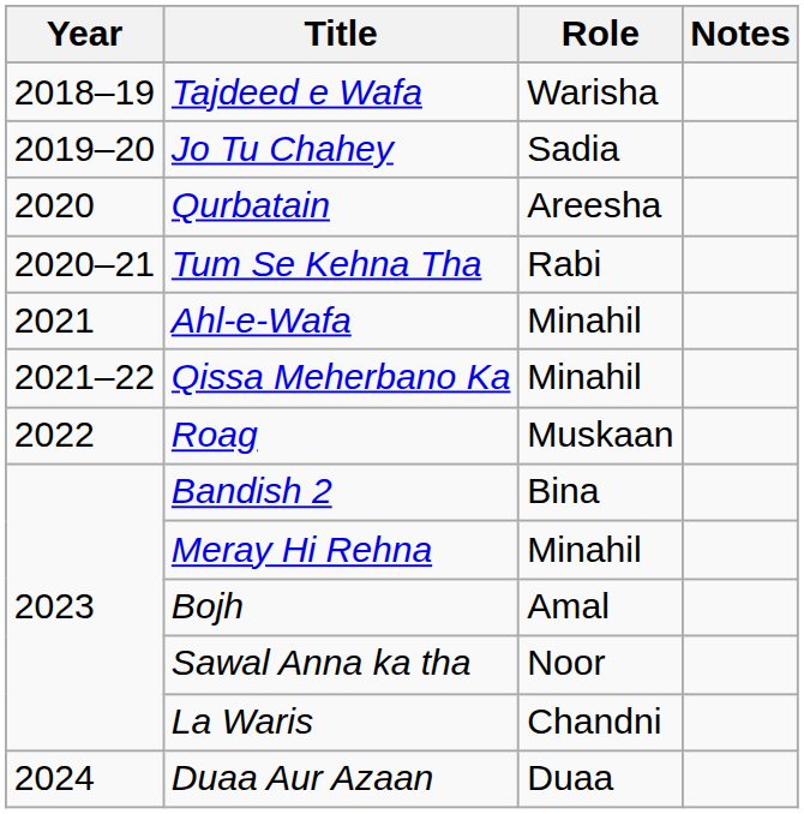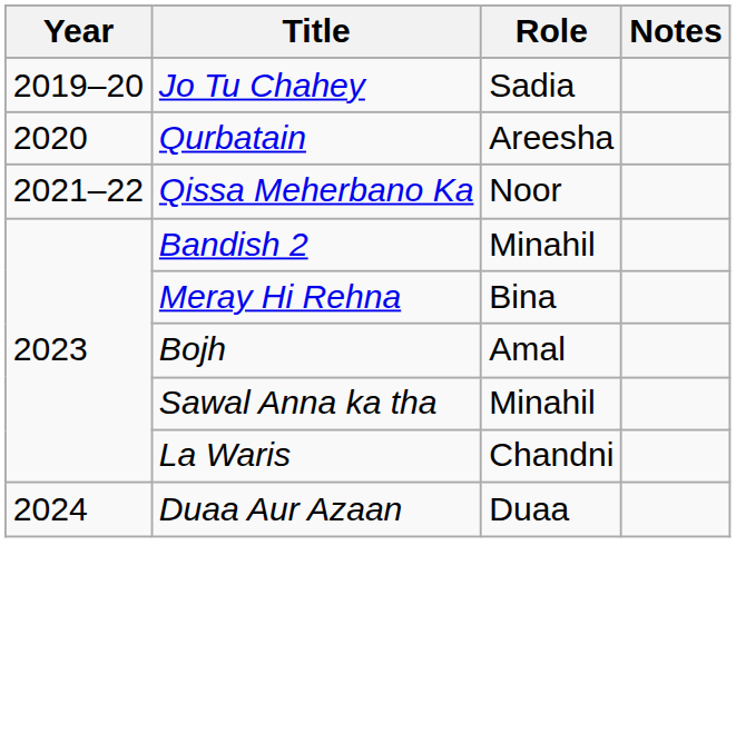- row: 2018–19 | Tajdeed e Wafa | Warisha
- row: 2020–21 | Tum Se Kehna Tha | Rabi
- row: 2021 | Ahl-e-Wafa | Minahil
Qissa Meherbano Ka | Role: Minahil -> Noor
- row: 2022 | Roag | Muskaan
Bandish 2 | Role: Bina -> Minahil
Meray Hi Rehna | Role: Minahil -> Bina
Sawal Anna ka tha | Role: Noor -> Minahil
